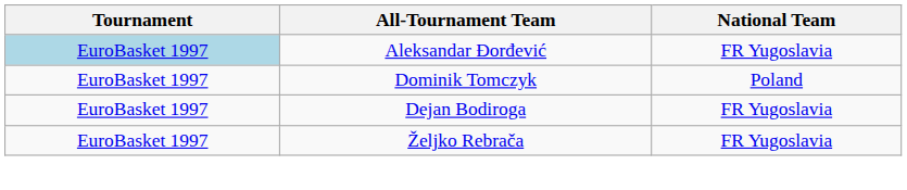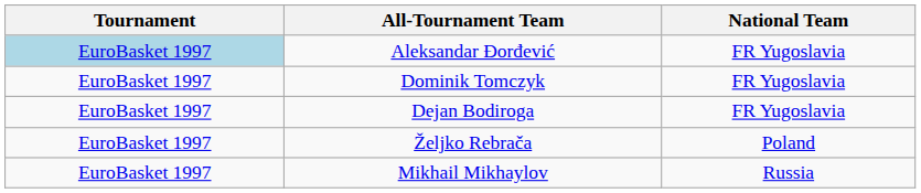Dominik Tomczyk | National Team: Poland -> FR Yugoslavia
Željko Rebrača | National Team: FR Yugoslavia -> Poland
+ row: EuroBasket 1997 | Mikhail Mikhaylov | Russia
